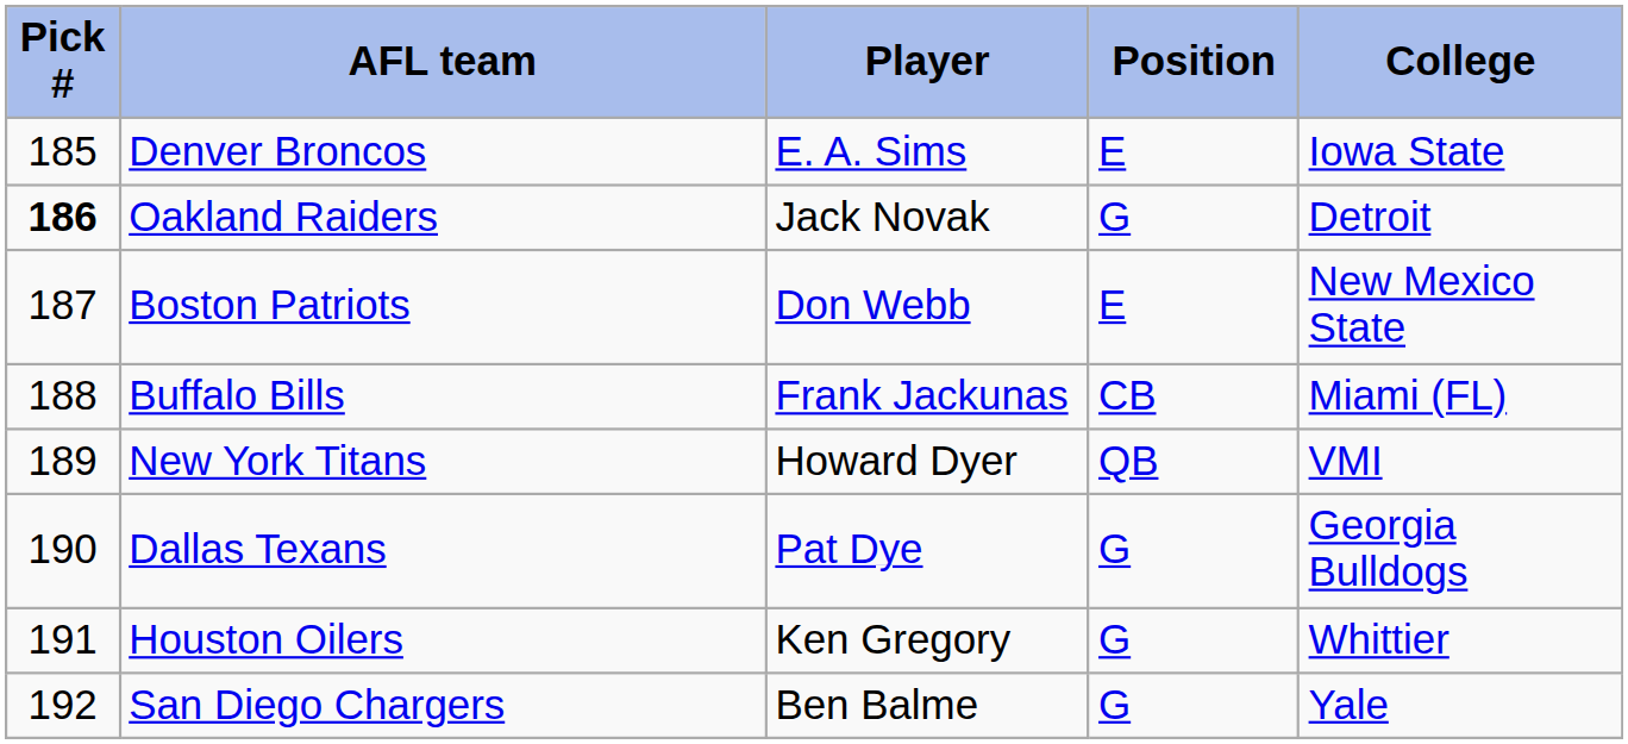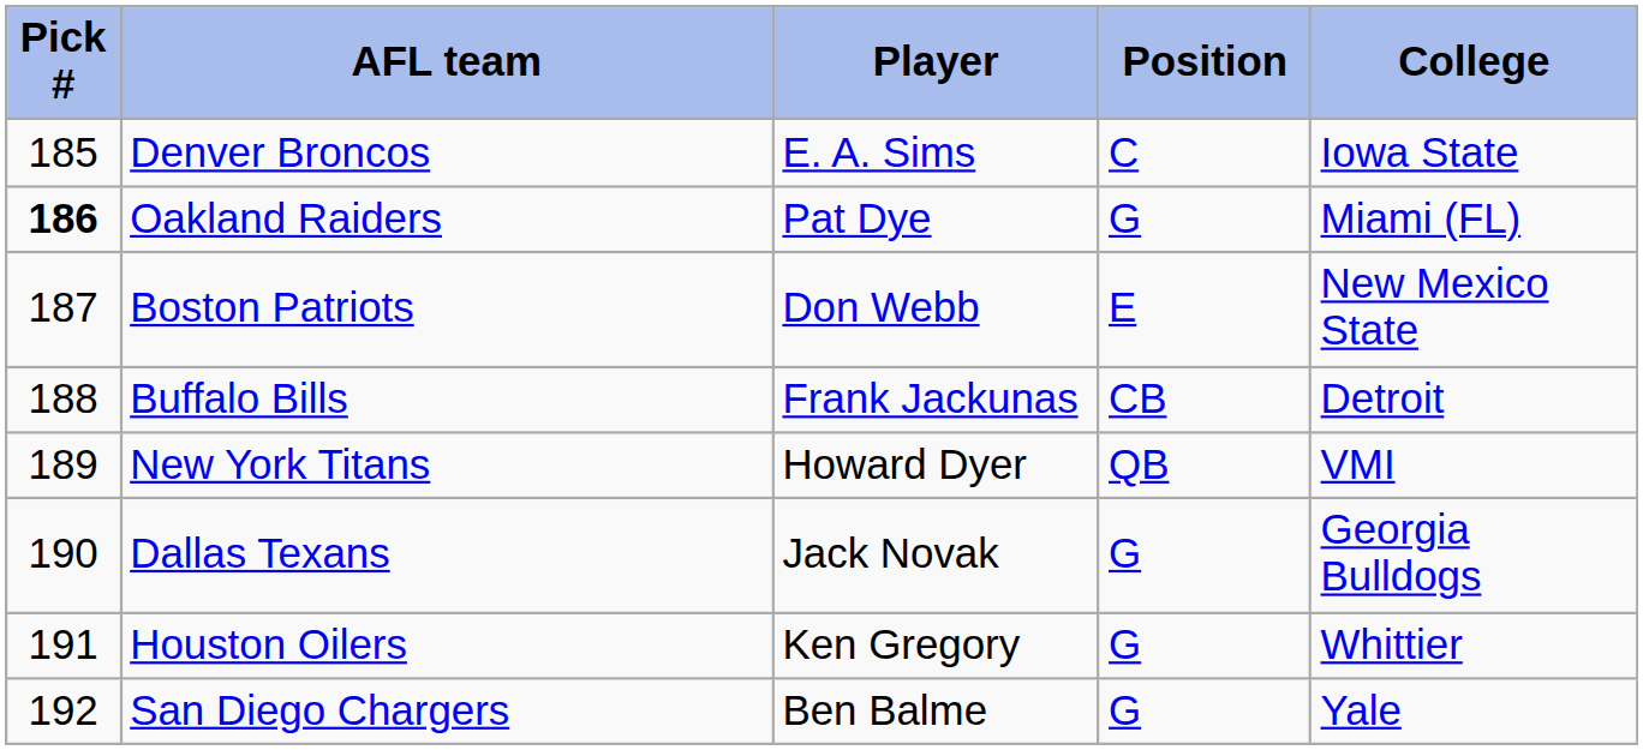Denver Broncos | Position: E -> C
Oakland Raiders | Player: Jack Novak -> Pat Dye
Oakland Raiders | College: Detroit -> Miami (FL)
Buffalo Bills | College: Miami (FL) -> Detroit
Dallas Texans | Player: Pat Dye -> Jack Novak
